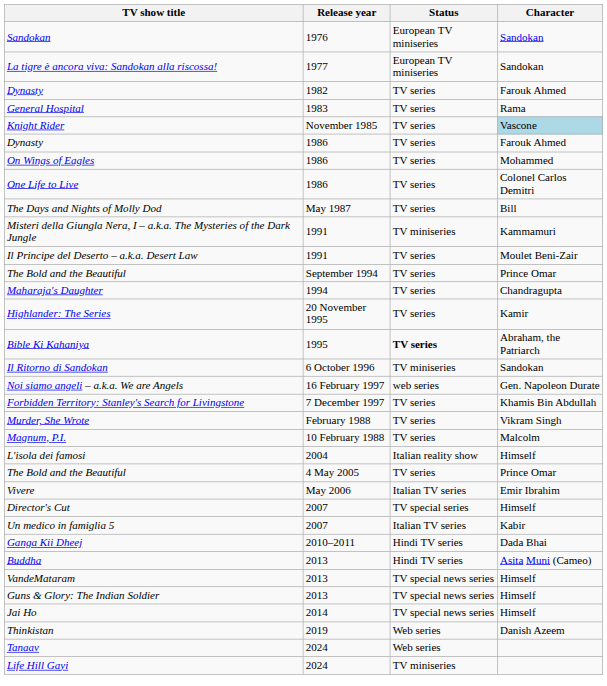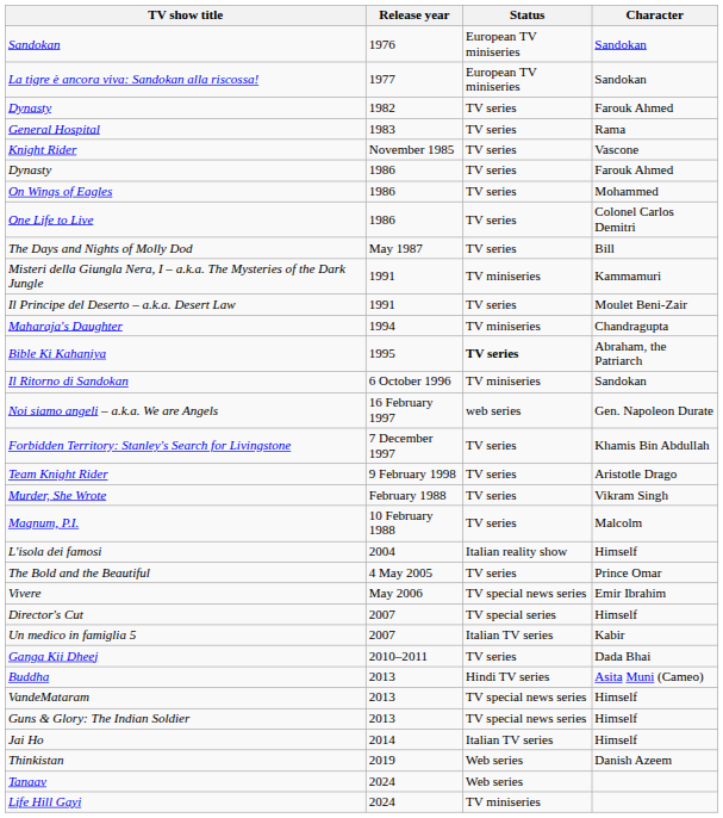Knight Rider | Character: lightblue background -> no background
- row: The Bold and the Beautiful | September 1994 | TV series | Prince Omar
Maharaja's Daughter | Status: TV series -> TV miniseries
- row: Highlander: The Series | 20 November 1995 | TV series | Kamir
+ row: Team Knight Rider | 9 February 1998 | TV series | Aristotle Drago
Vivere | Status: Italian TV series -> TV special news series
Ganga Kii Dheej | Status: Hindi TV series -> TV series
Jai Ho | Status: TV special news series -> Italian TV series
